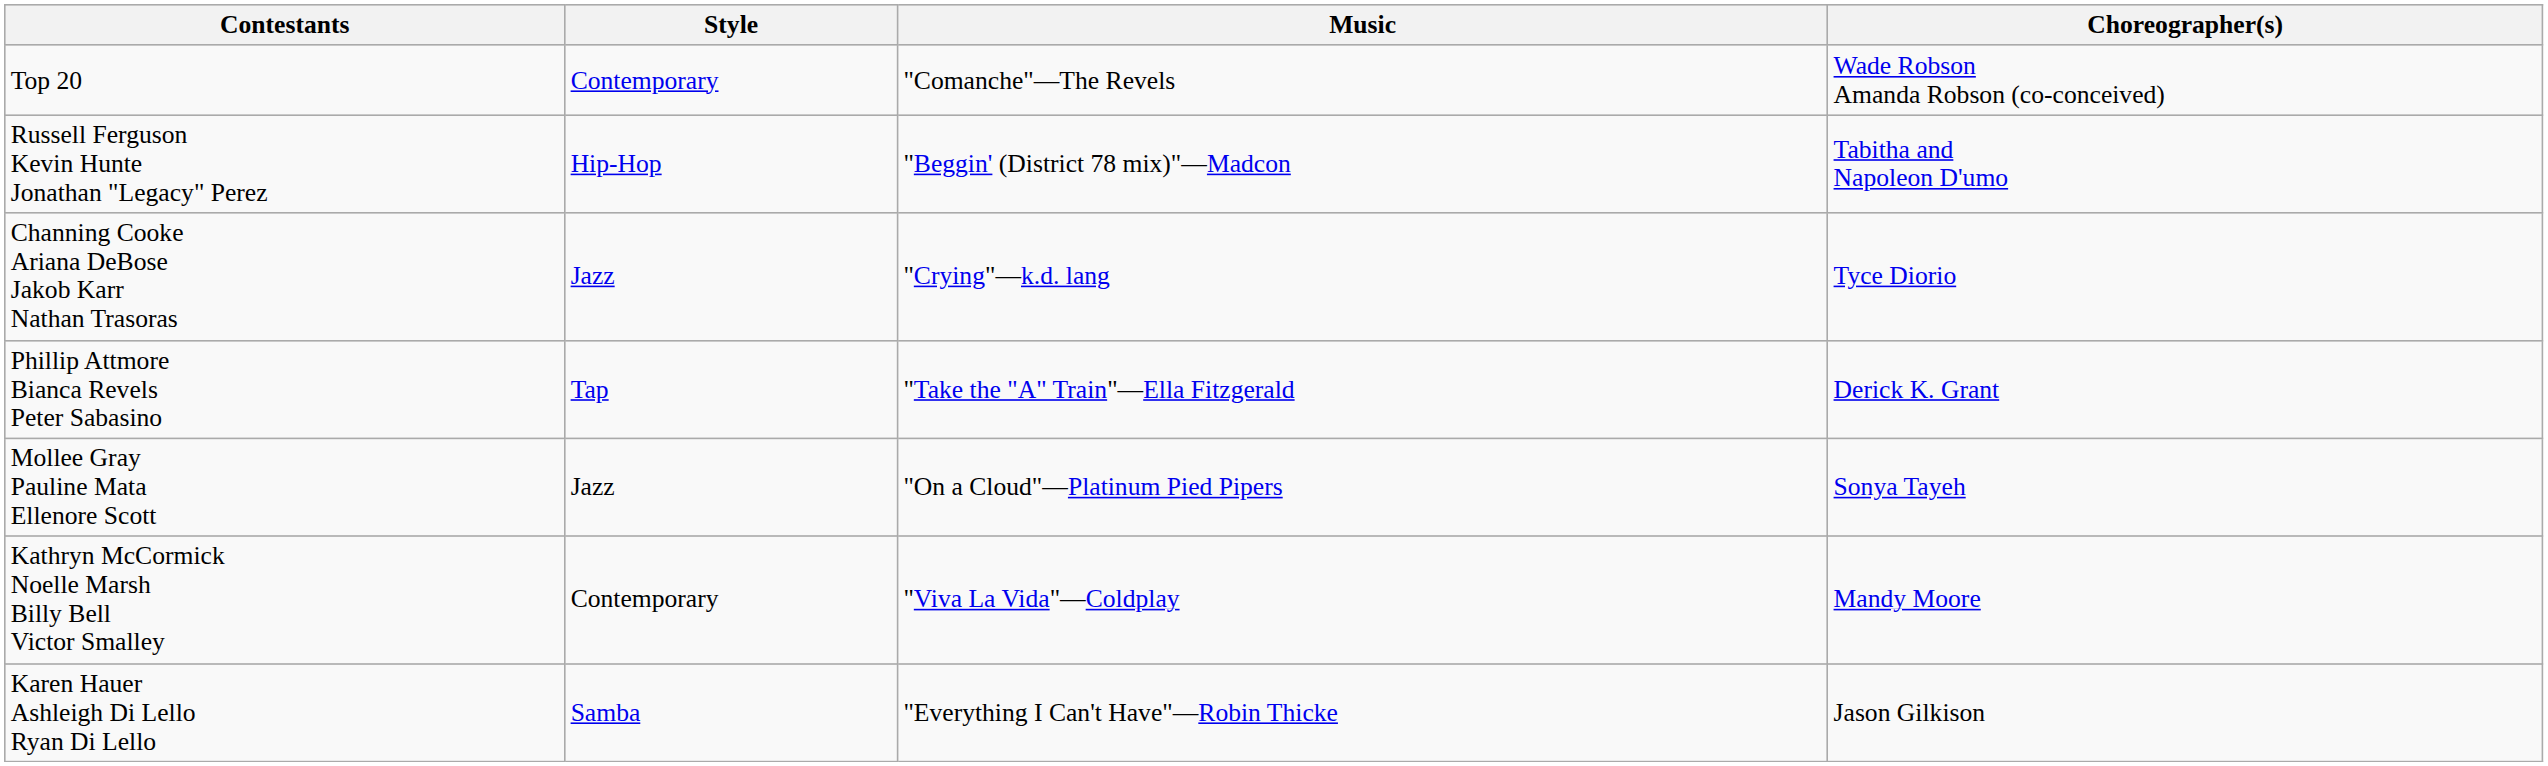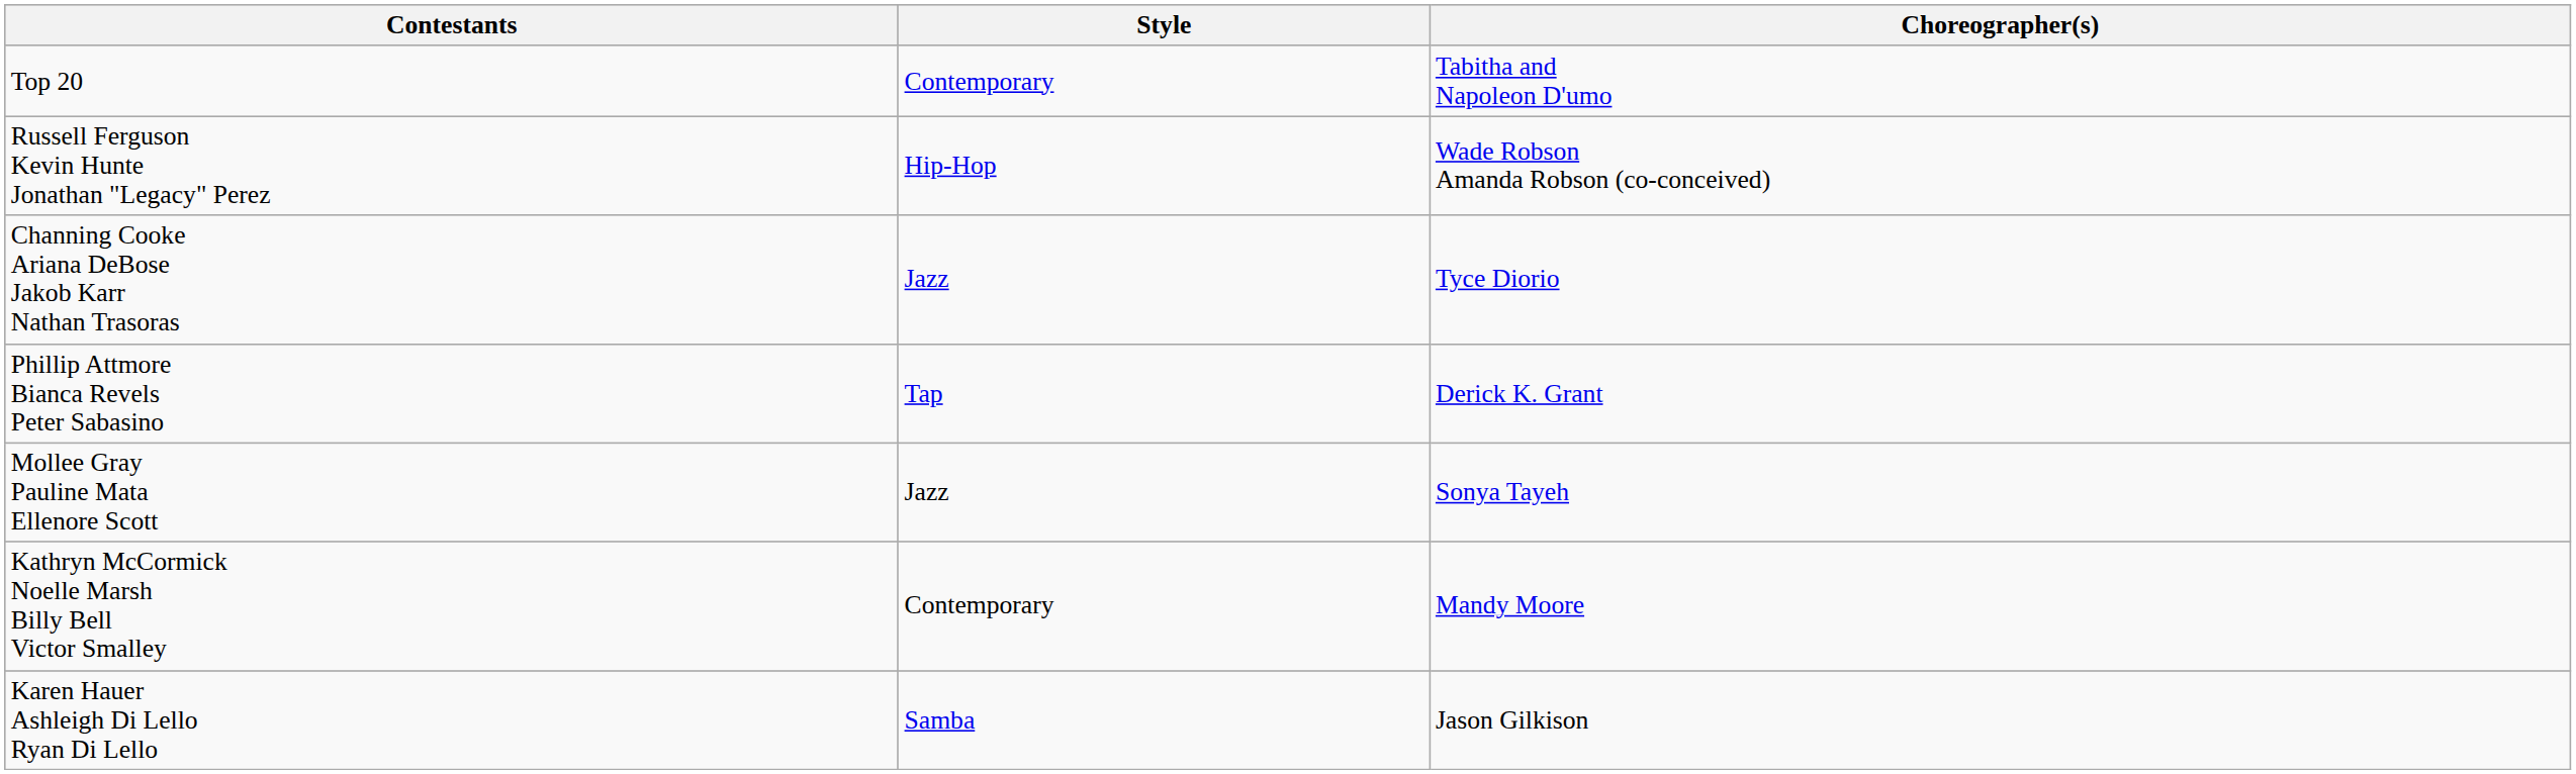- column: Music | "Comanche"—The Revels | "Beggin' (District 78 mix)"—Madcon | "Crying"—k.d. lang | "Take the "A" Train"—Ella Fitzgerald | "On a Cloud"—Platinum Pied Pipers | "Viva La Vida"—Coldplay | "Everything I Can't Have"—Robin Thicke
Top 20 | Choreographer(s): Wade Robson Amanda Robson (co-conceived) -> Tabitha and Napoleon D'umo
Russell Ferguson Kevin Hunte Jonathan "Legacy" Perez | Choreographer(s): Tabitha and Napoleon D'umo -> Wade Robson Amanda Robson (co-conceived)
